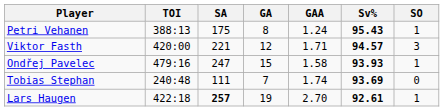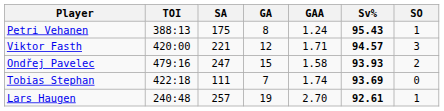Ondřej Pavelec | SO: 1 -> 2
Tobias Stephan | TOI: 240:48 -> 422:18
Lars Haugen | TOI: 422:18 -> 240:48
Lars Haugen | SA: bold -> normal
